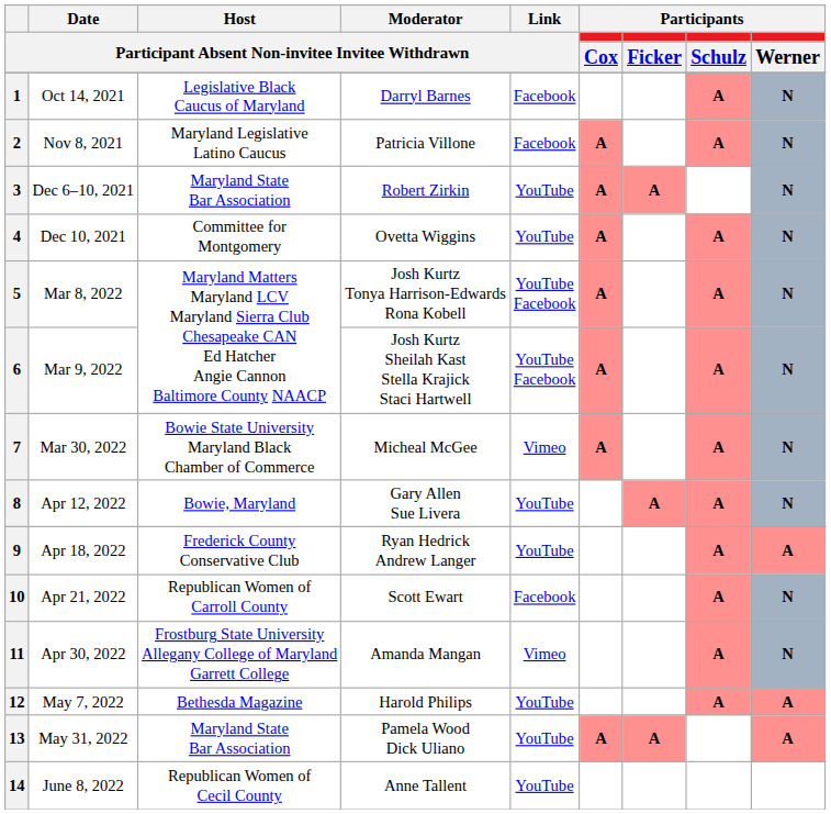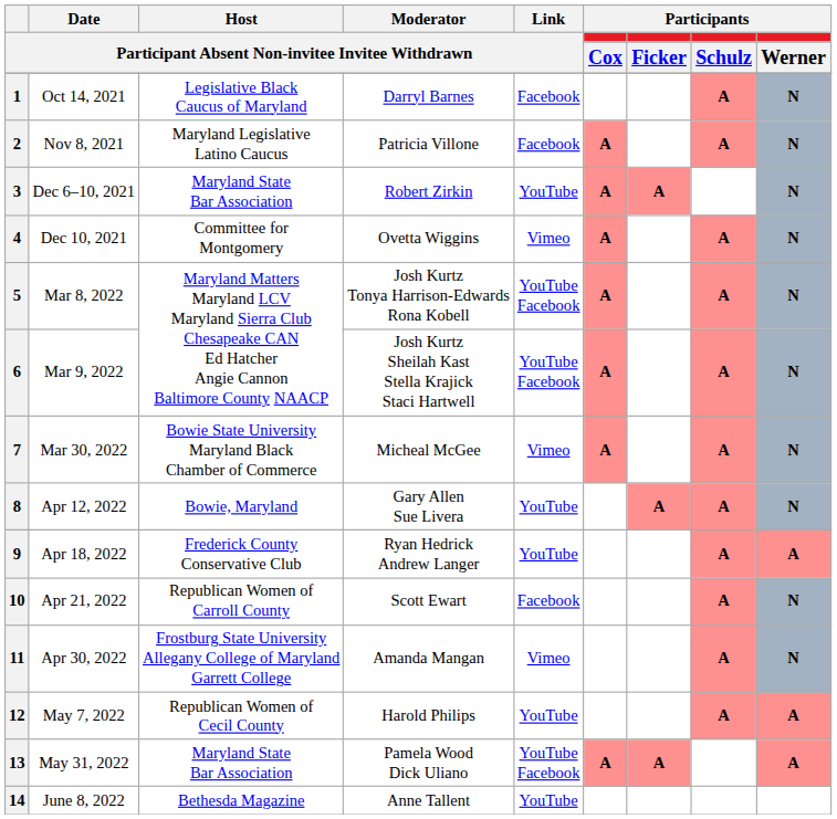4 | Link / Participant Absent Non-invitee Invitee Withdrawn: YouTube -> Vimeo
12 | Host / Participant Absent Non-invitee Invitee Withdrawn: Bethesda Magazine -> Republican Women of Cecil County
13 | Link / Participant Absent Non-invitee Invitee Withdrawn: YouTube -> YouTube Facebook
14 | Host / Participant Absent Non-invitee Invitee Withdrawn: Republican Women of Cecil County -> Bethesda Magazine
